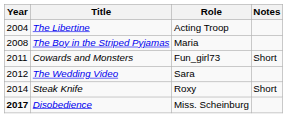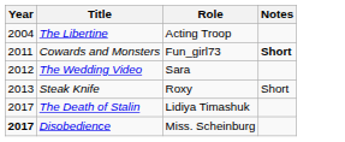- row: 2008 | The Boy in the Striped Pyjamas | Maria
Cowards and Monsters | Notes: normal -> bold
Steak Knife | Year: 2014 -> 2013
+ row: 2017 | The Death of Stalin | Lidiya Timashuk
